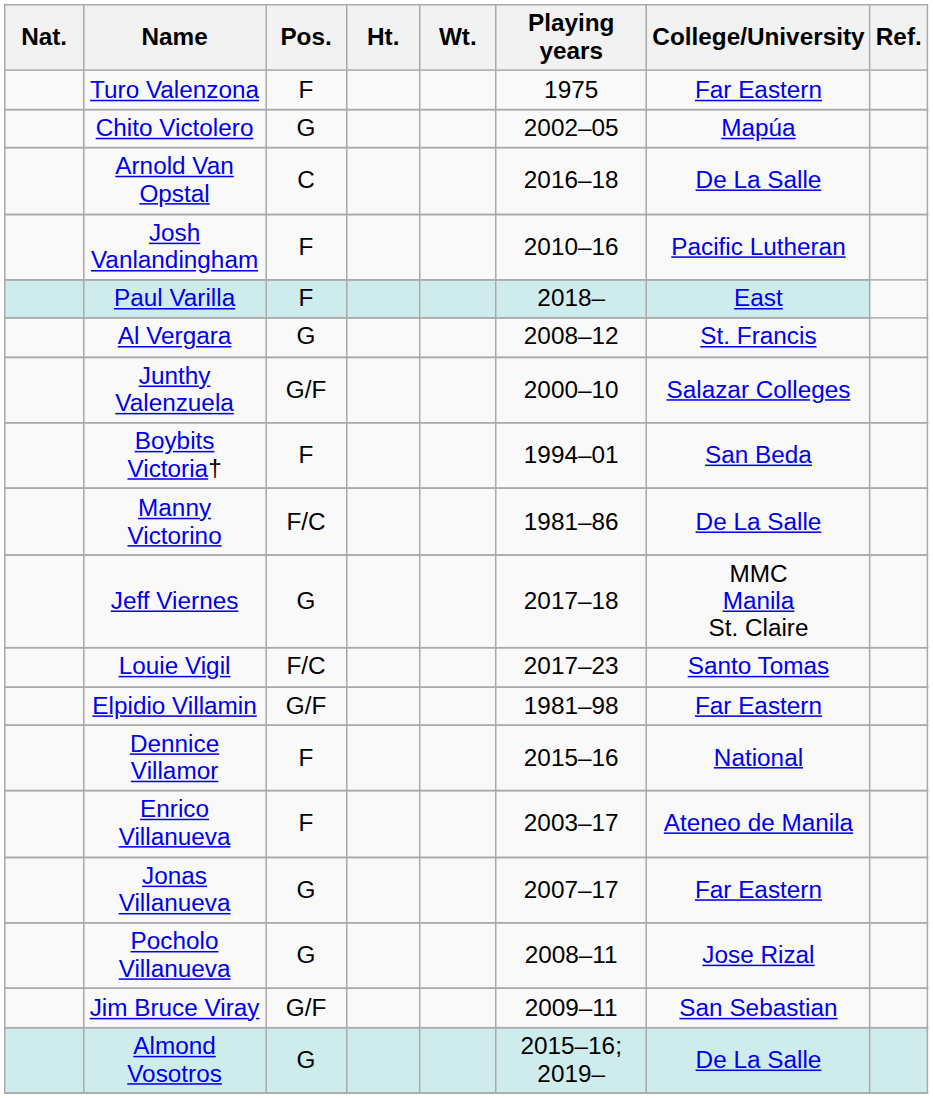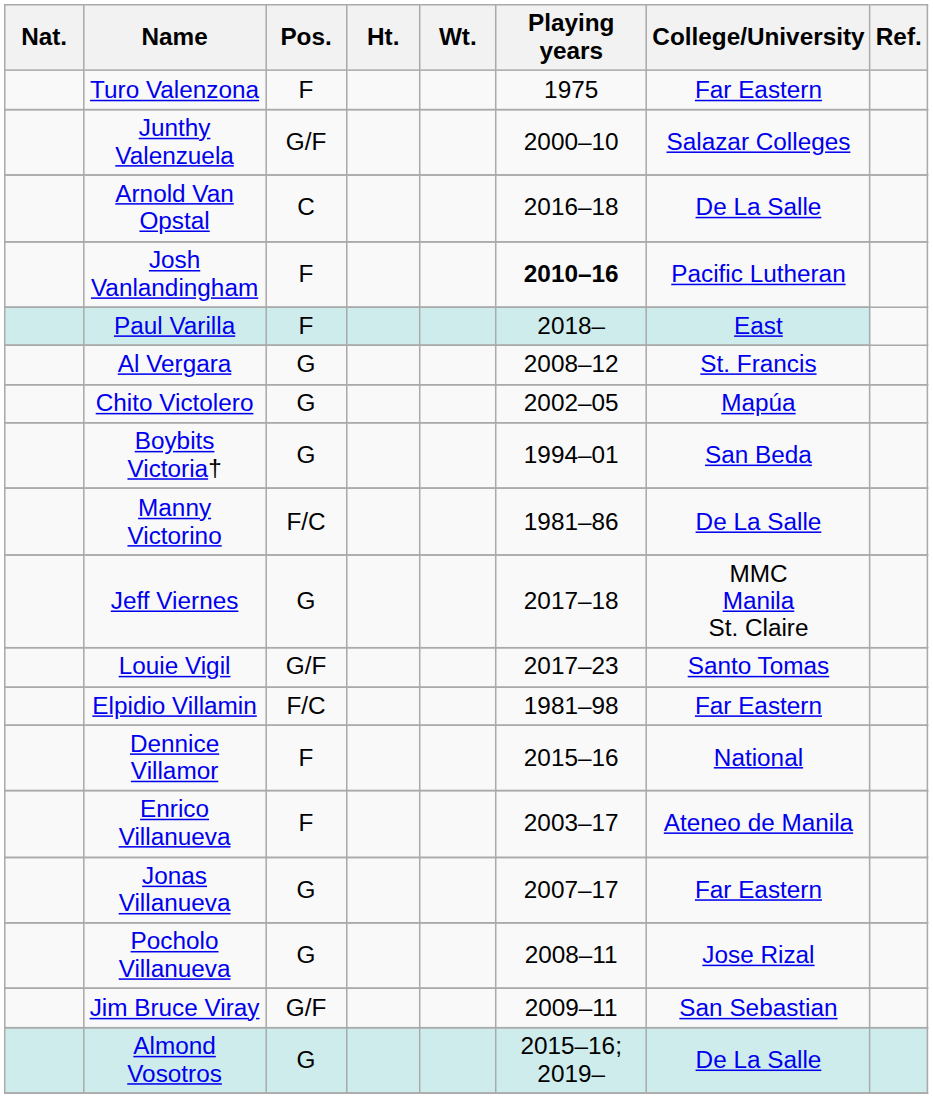rows swapped: Junthy Valenzuela <-> Chito Victolero
Josh Vanlandingham | Playing years: normal -> bold
Boybits Victoria† | Pos.: F -> G
Louie Vigil | Pos.: F/C -> G/F
Elpidio Villamin | Pos.: G/F -> F/C
